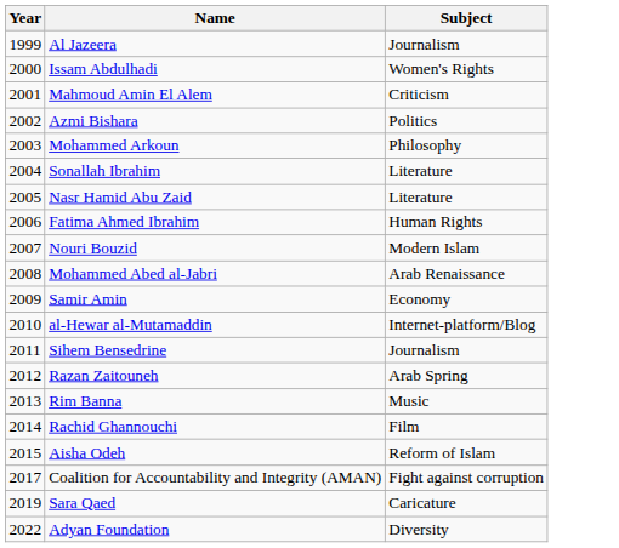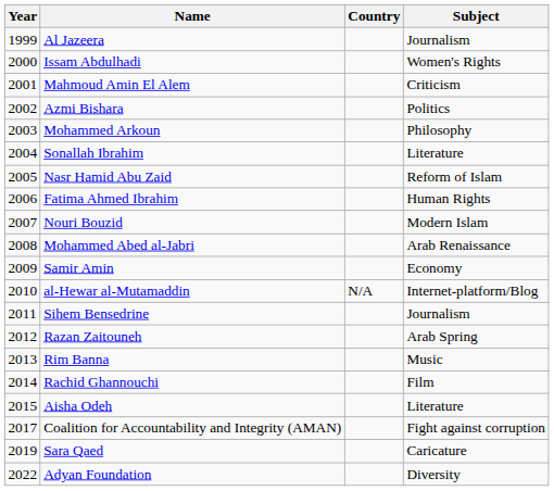+ column: Country | N/A
Nasr Hamid Abu Zaid | Subject: Literature -> Reform of Islam
Aisha Odeh | Subject: Reform of Islam -> Literature
